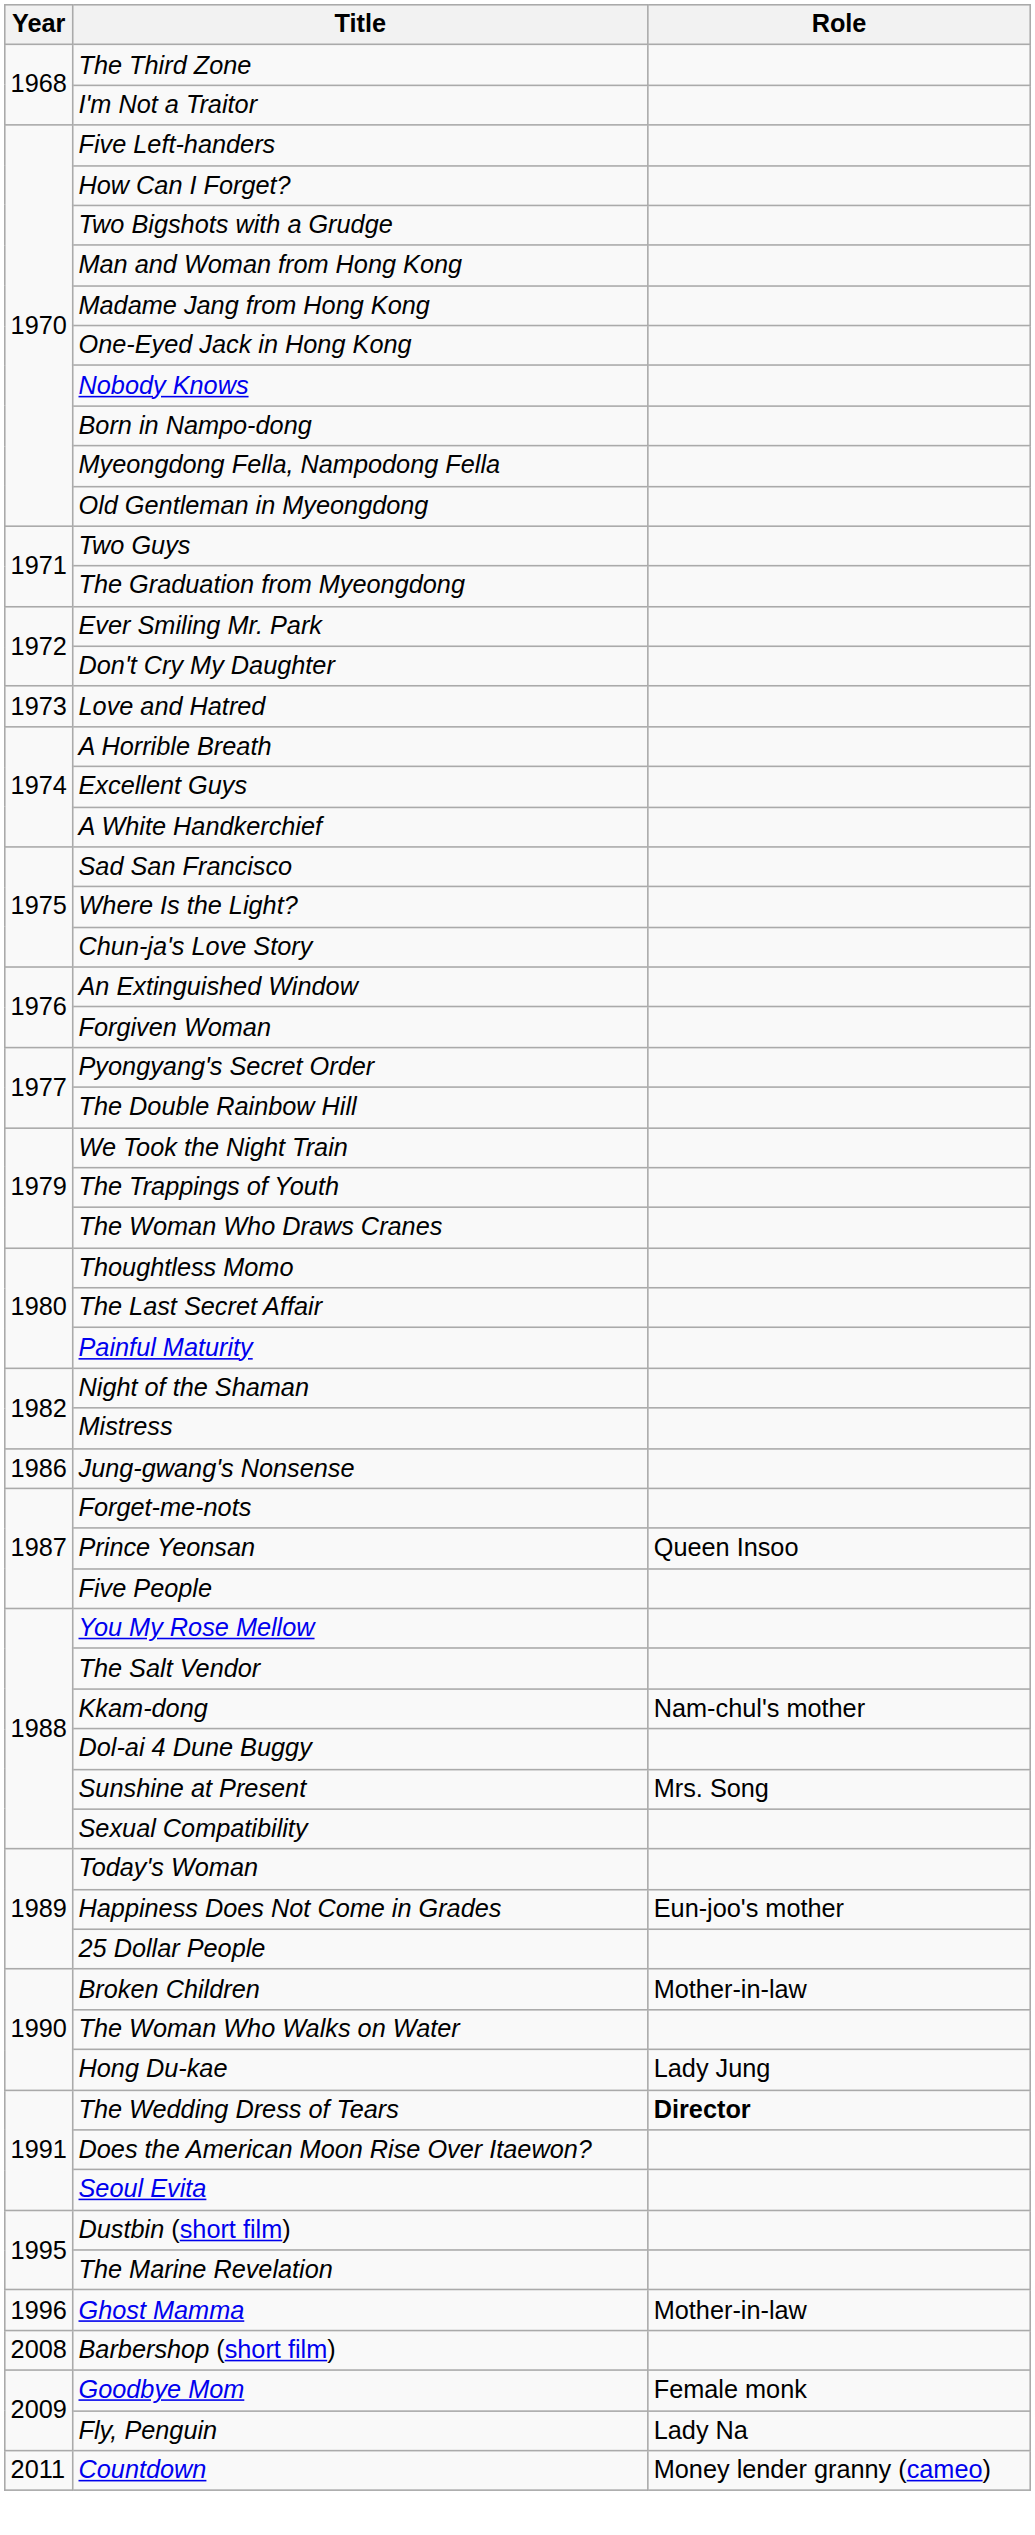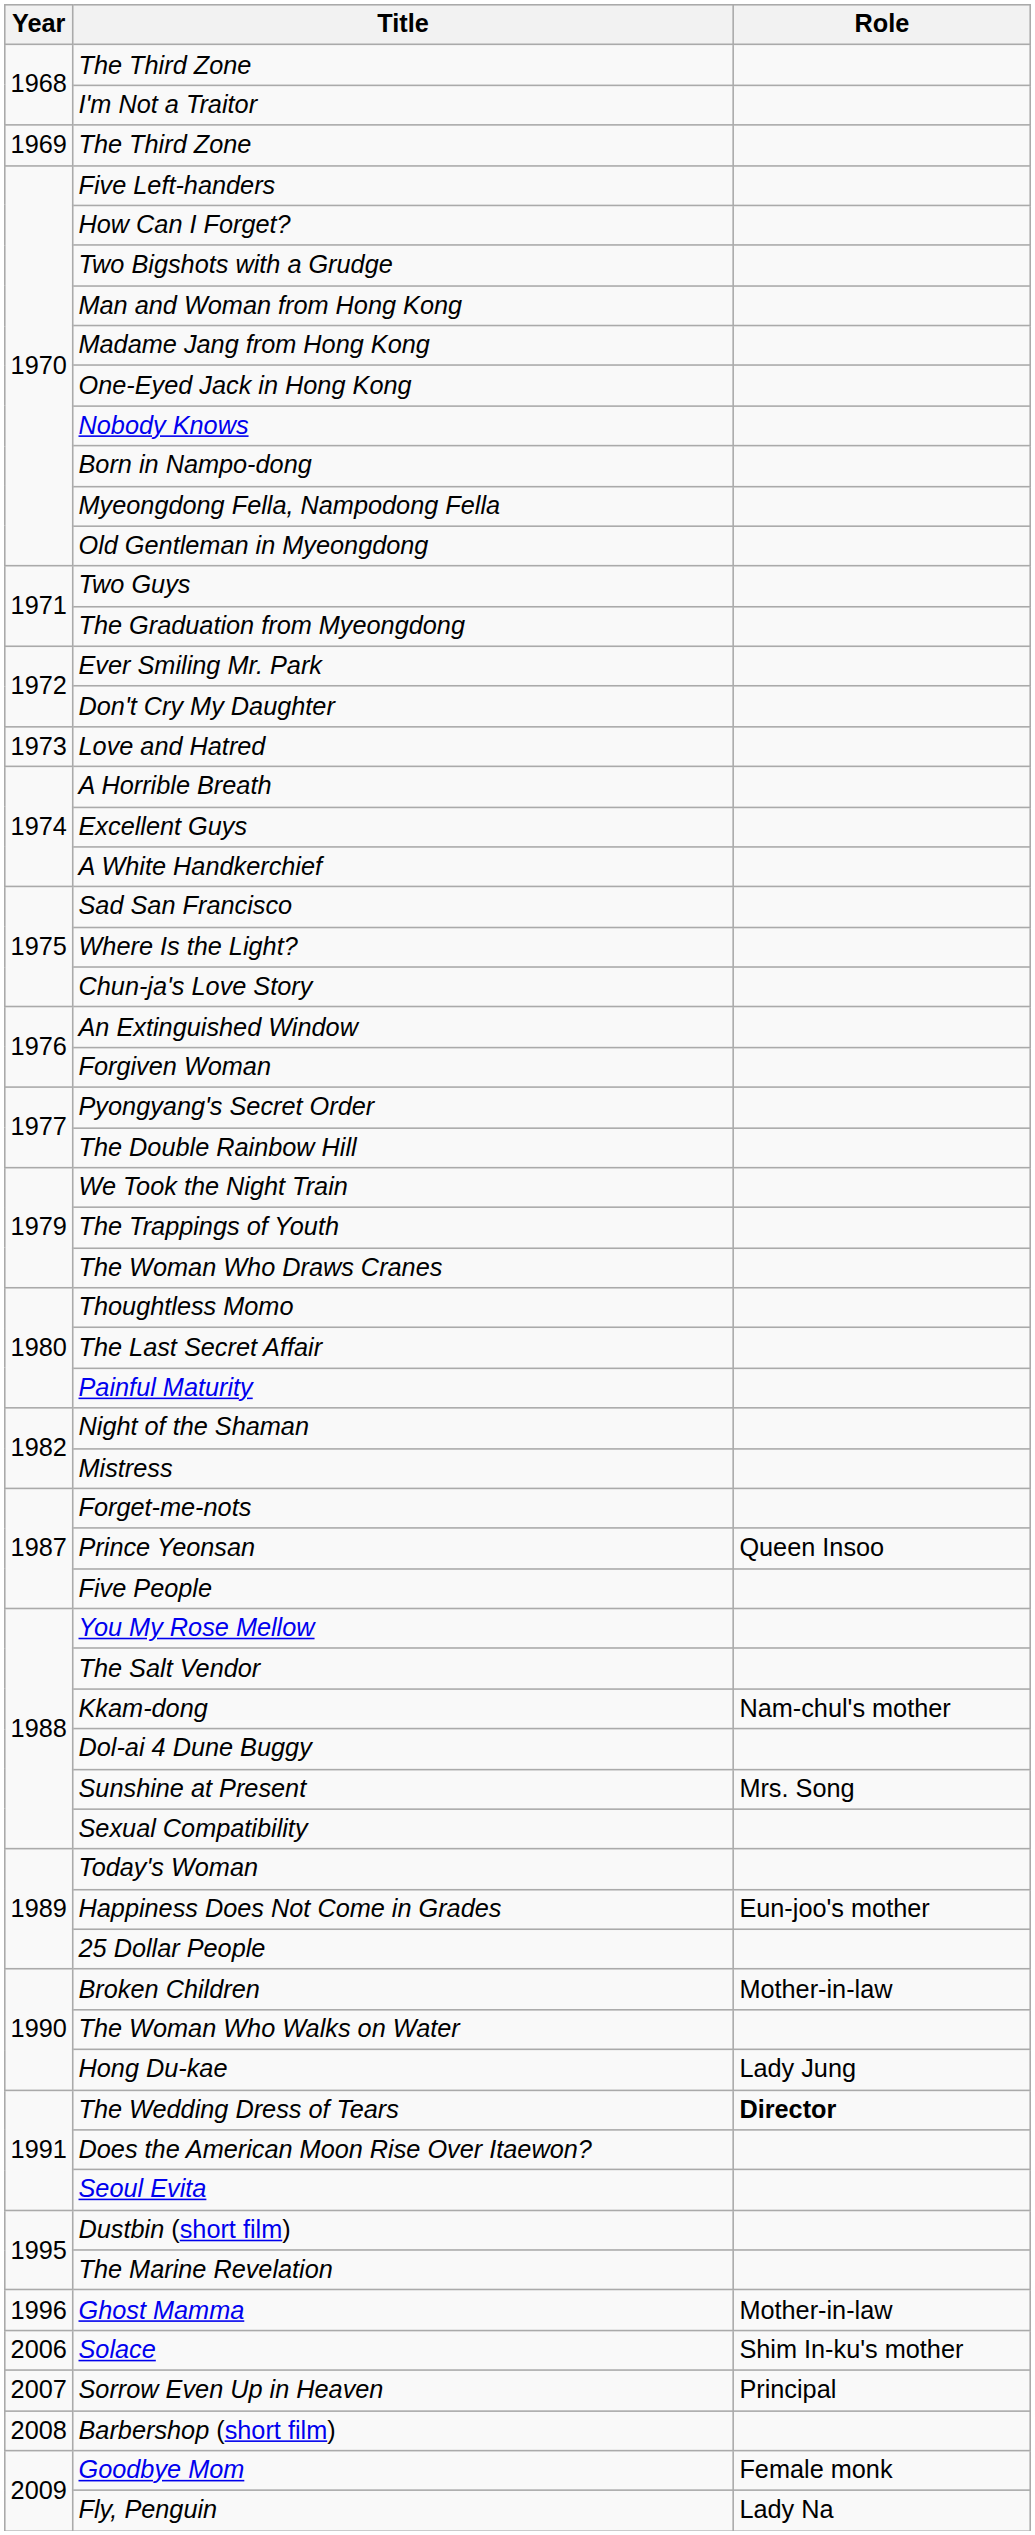+ row: 1969 | The Third Zone
- row: 1986 | Jung-gwang's Nonsense
+ row: 2006 | Solace | Shim In-ku's mother
+ row: 2007 | Sorrow Even Up in Heaven | Principal
- row: 2011 | Countdown | Money lender granny (cameo)
